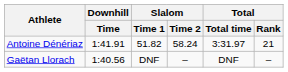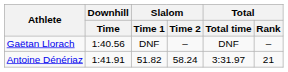rows swapped: Antoine Dénériaz <-> Gaëtan Llorach
